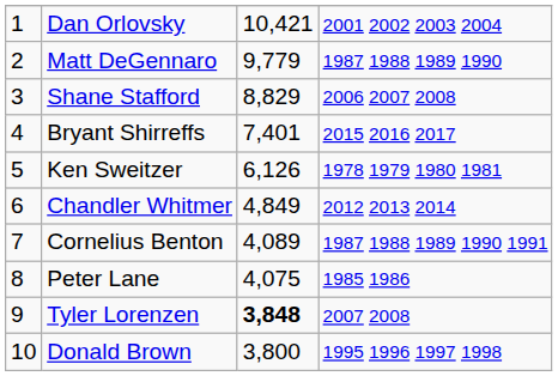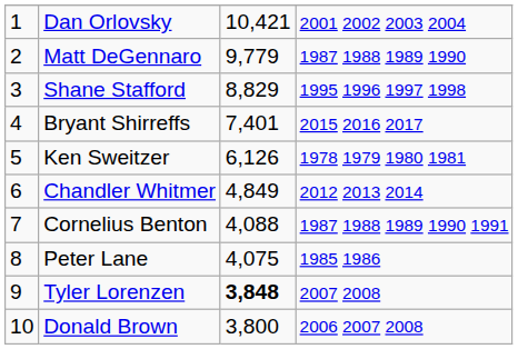Shane Stafford | column 4: 2006 2007 2008 -> 1995 1996 1997 1998
Cornelius Benton | column 3: 4,089 -> 4,088
Donald Brown | column 4: 1995 1996 1997 1998 -> 2006 2007 2008
